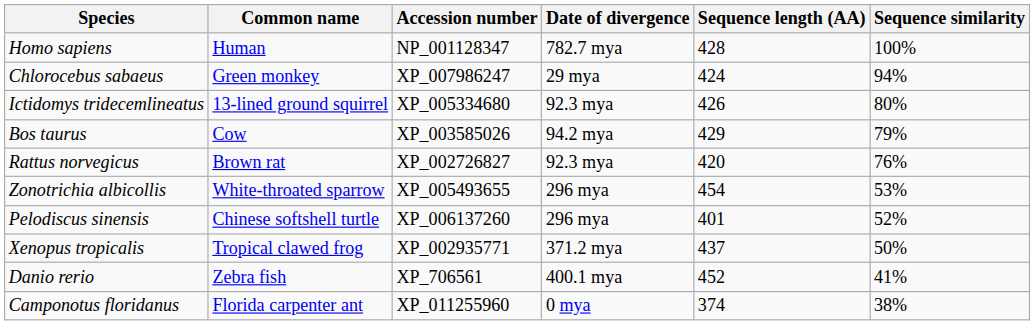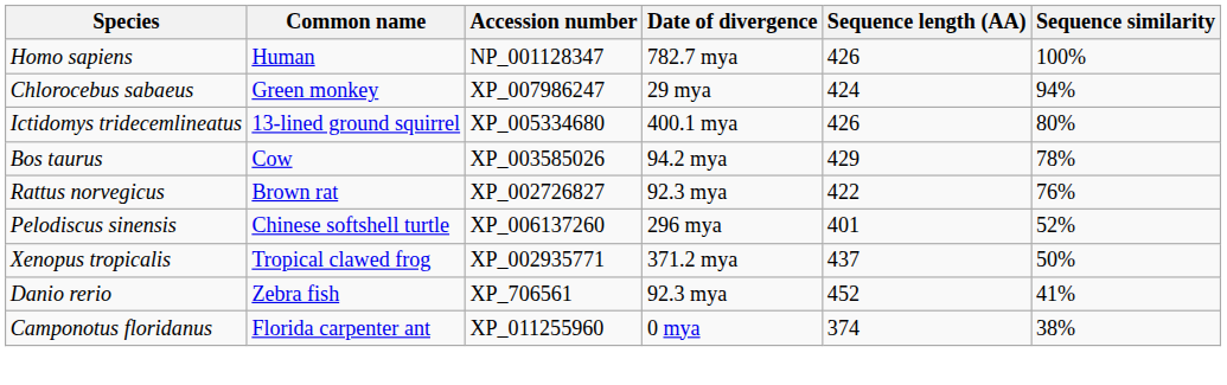Homo sapiens | Sequence length (AA): 428 -> 426
Ictidomys tridecemlineatus | Date of divergence: 92.3 mya -> 400.1 mya
Bos taurus | Sequence similarity: 79% -> 78%
Rattus norvegicus | Sequence length (AA): 420 -> 422
- row: Zonotrichia albicollis | White-throated sparrow | XP_005493655 | 296 mya | 454 | 53%
Danio rerio | Date of divergence: 400.1 mya -> 92.3 mya
